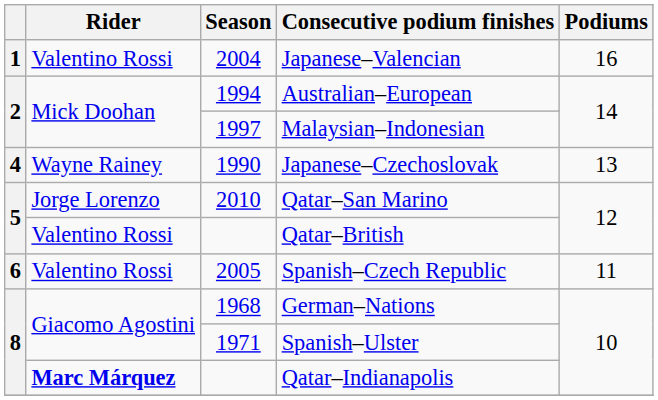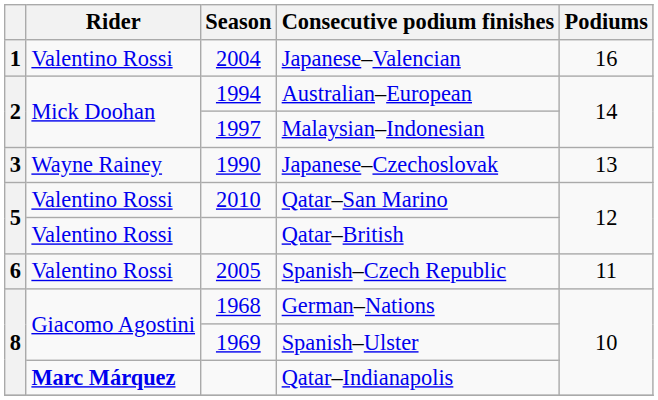Japanese–Czechoslovak | column 1: 4 -> 3
Qatar–San Marino | Rider: Jorge Lorenzo -> Valentino Rossi
Spanish–Ulster | Season: 1971 -> 1969
